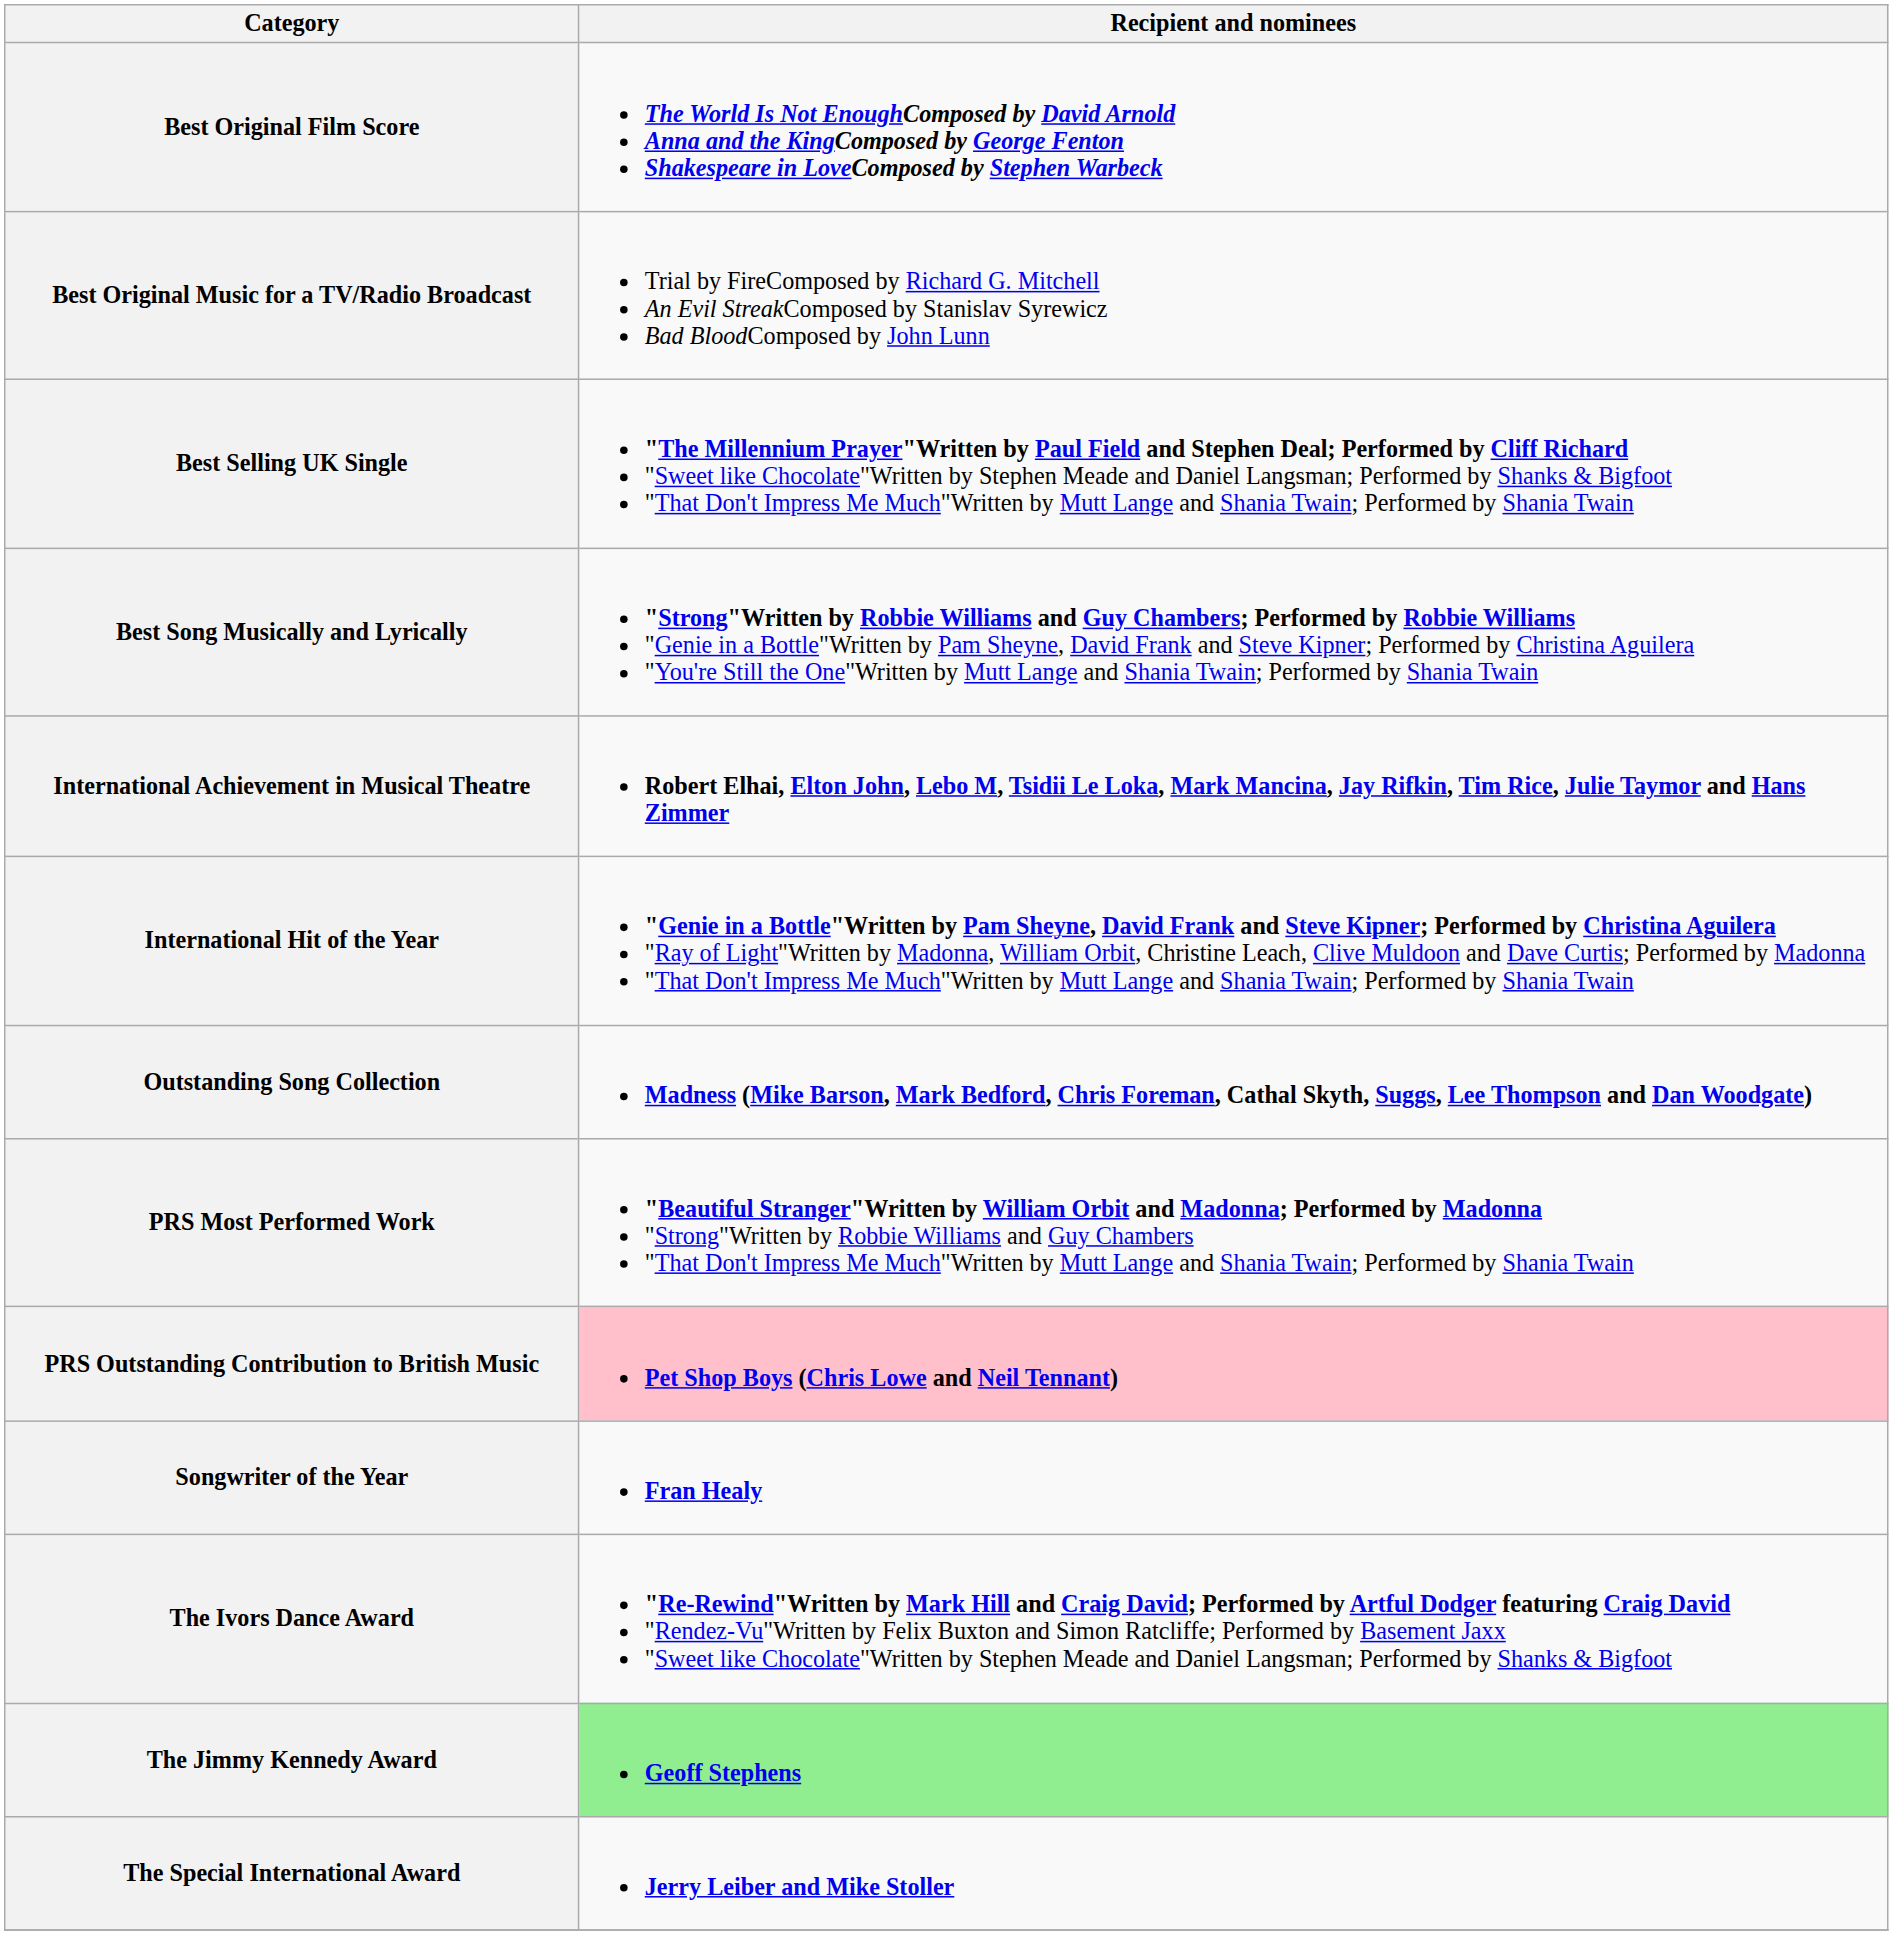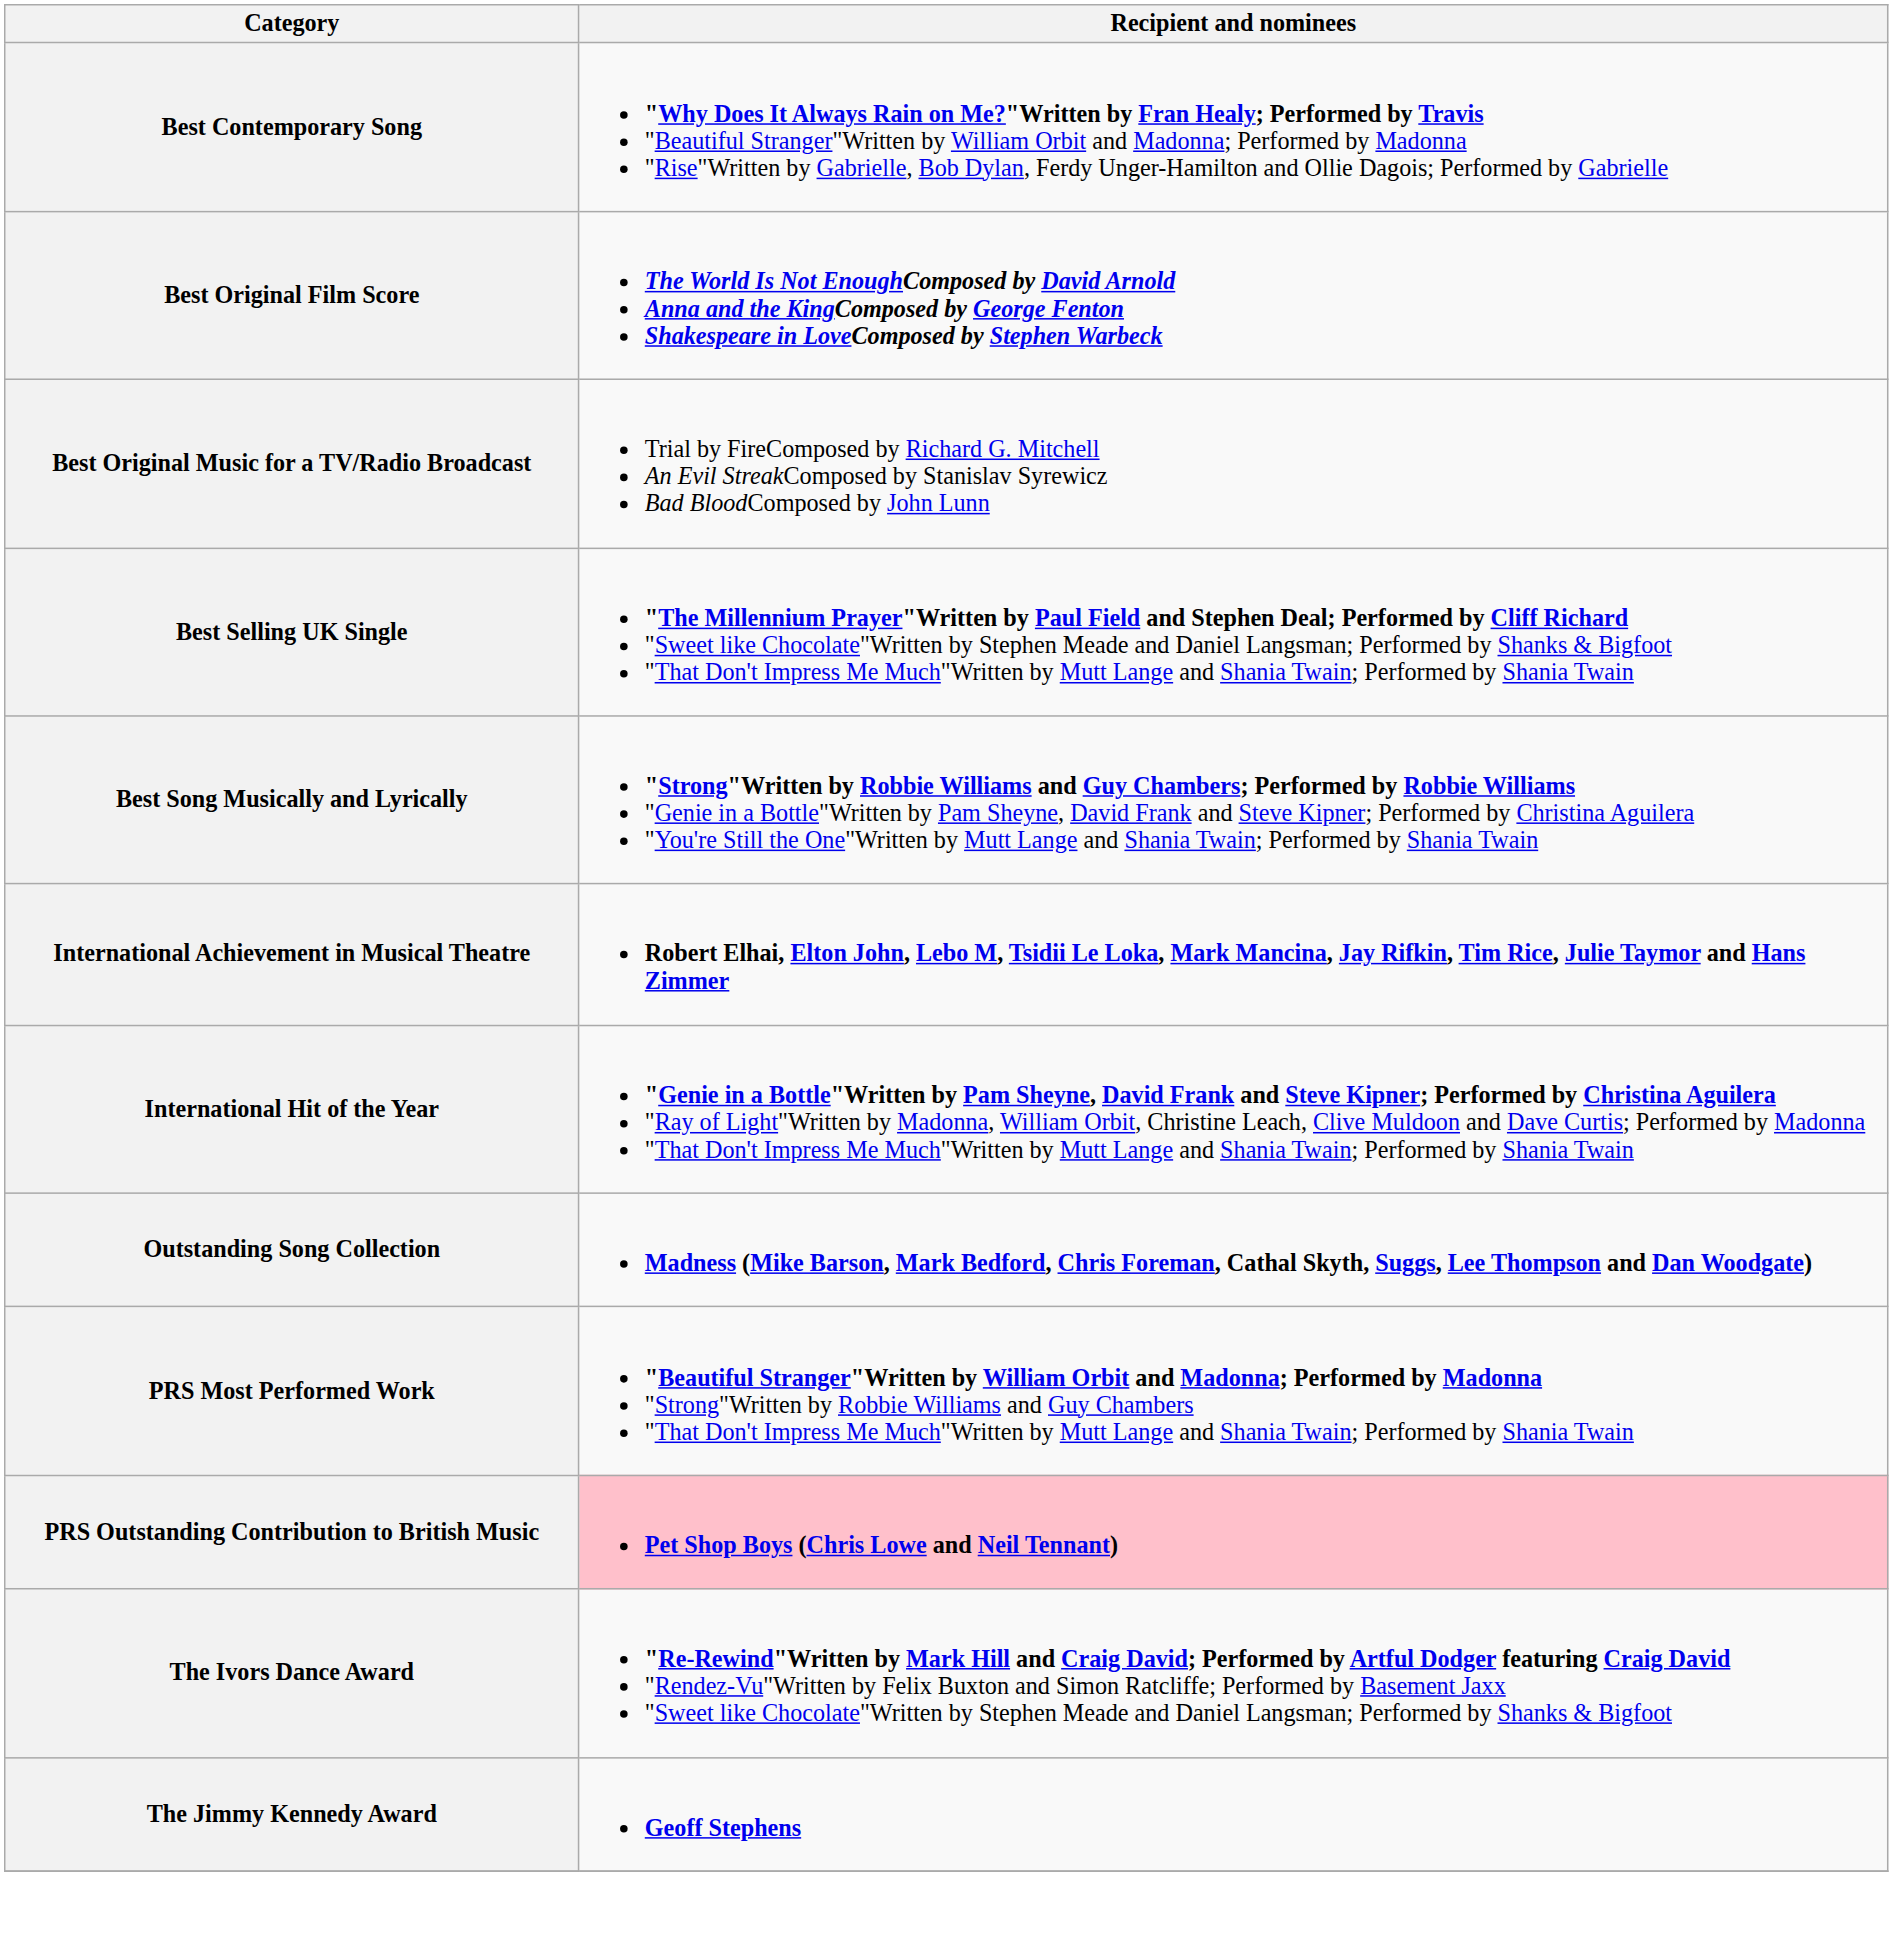+ row: Best Contemporary Song | "Why Does It Always Rain on Me?"Written by Fran Healy; Performed by Travis "Beautiful Stranger"Written by William Orbit and Madonna; Performed by Madonna "Rise"Written by Gabrielle, Bob Dylan, Ferdy Unger-Hamilton and Ollie Dagois; Performed by Gabrielle
- row: Songwriter of the Year | Fran Healy
The Jimmy Kennedy Award | Recipient and nominees: lightgreen background -> no background
- row: The Special International Award | Jerry Leiber and Mike Stoller
